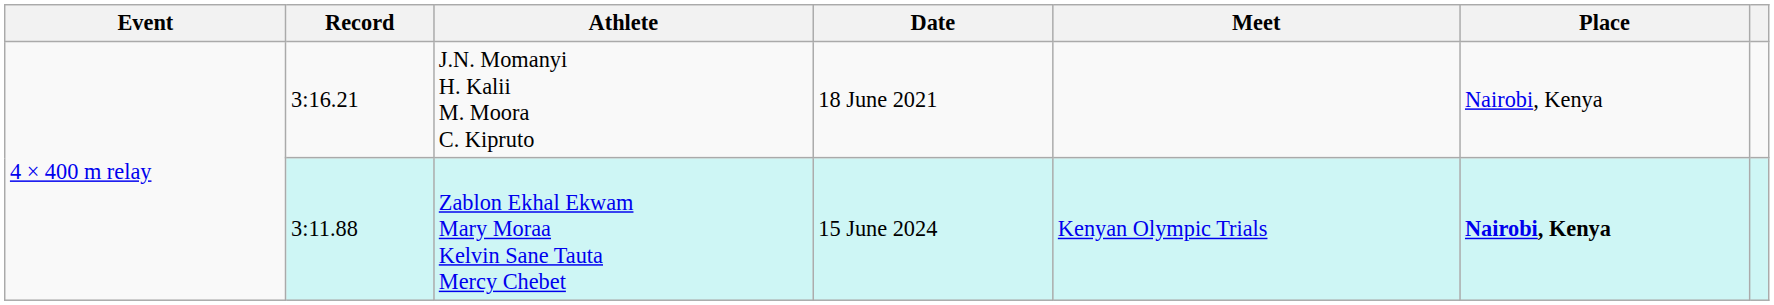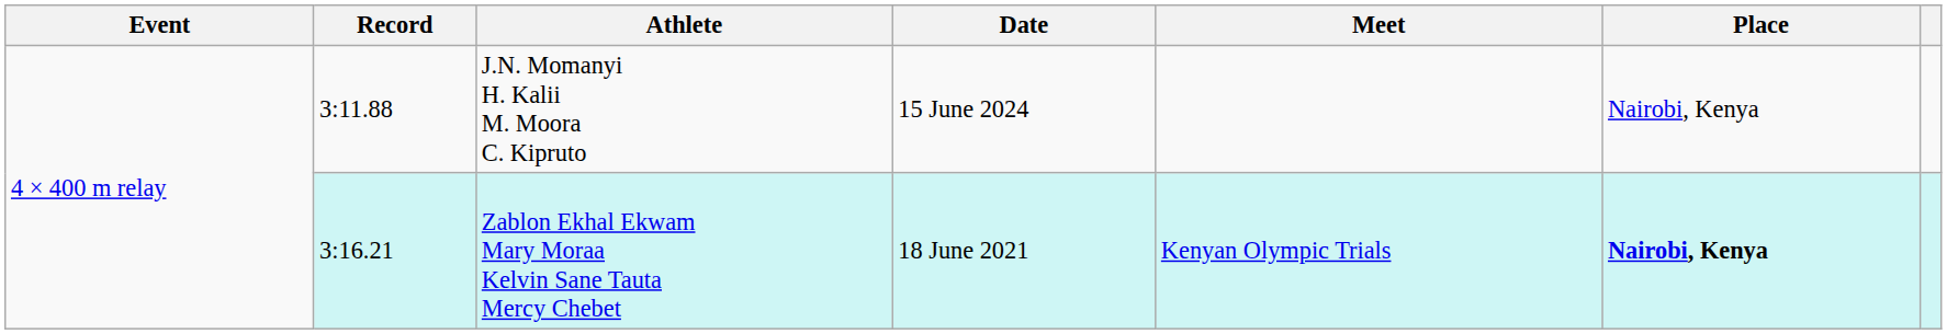J.N. Momanyi H. Kalii M. Moora C. Kipruto | Record: 3:16.21 -> 3:11.88
J.N. Momanyi H. Kalii M. Moora C. Kipruto | Date: 18 June 2021 -> 15 June 2024
Zablon Ekhal Ekwam Mary Moraa Kelvin Sane Tauta Mercy Chebet | Record: 3:11.88 -> 3:16.21
Zablon Ekhal Ekwam Mary Moraa Kelvin Sane Tauta Mercy Chebet | Date: 15 June 2024 -> 18 June 2021
